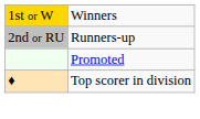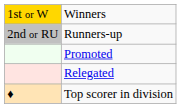+ row: Relegated
